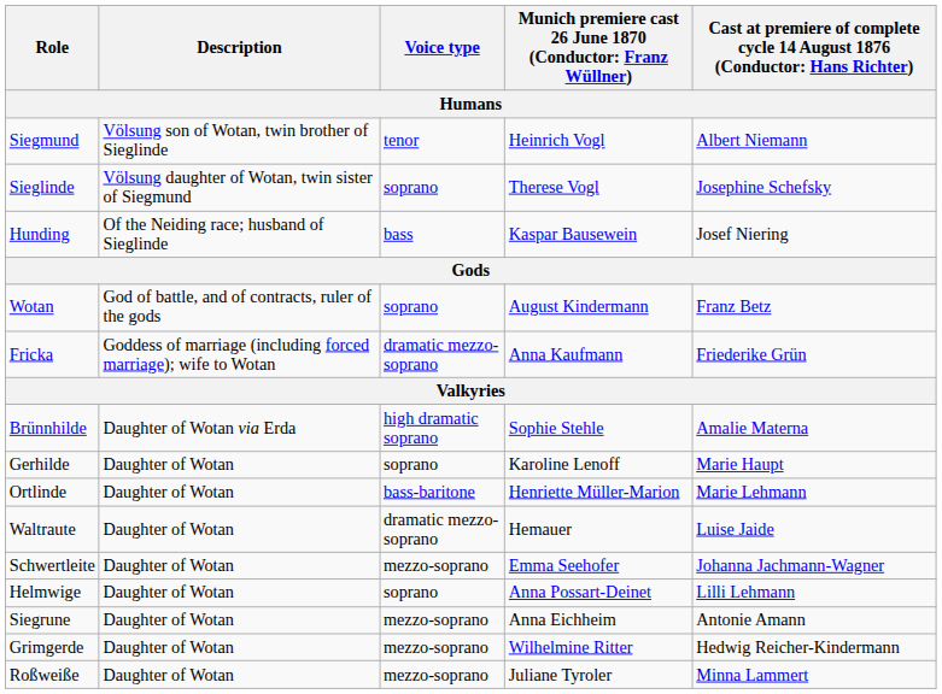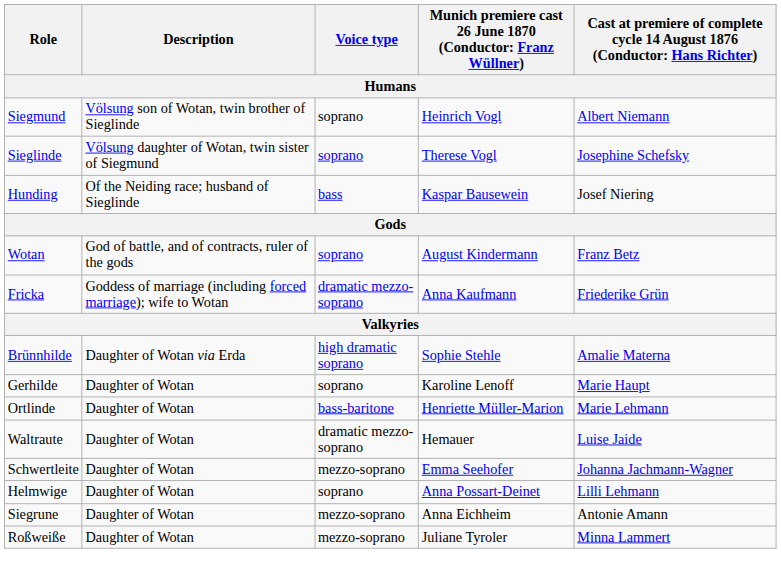Siegmund | Voice type: tenor -> soprano
- row: Grimgerde | Daughter of Wotan | mezzo-soprano | Wilhelmine Ritter | Hedwig Reicher-Kindermann
